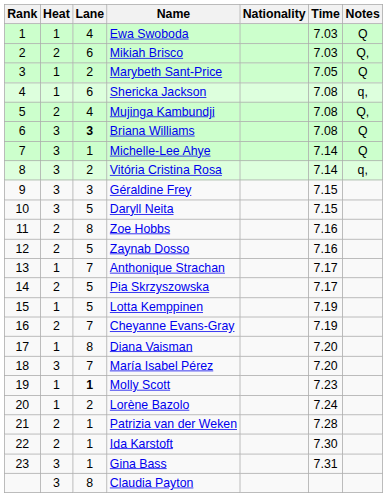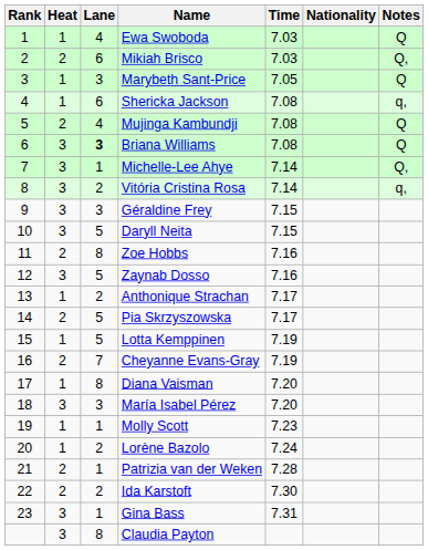columns swapped: Nationality <-> Time
Marybeth Sant-Price | Lane: 2 -> 3
Mujinga Kambundji | Notes: Q, -> Q
Michelle-Lee Ahye | Notes: Q -> Q,
Zaynab Dosso | Heat: 2 -> 3
Anthonique Strachan | Lane: 7 -> 2
María Isabel Pérez | Lane: 7 -> 3
Molly Scott | Lane: bold -> normal
Ida Karstoft | Lane: 1 -> 2
